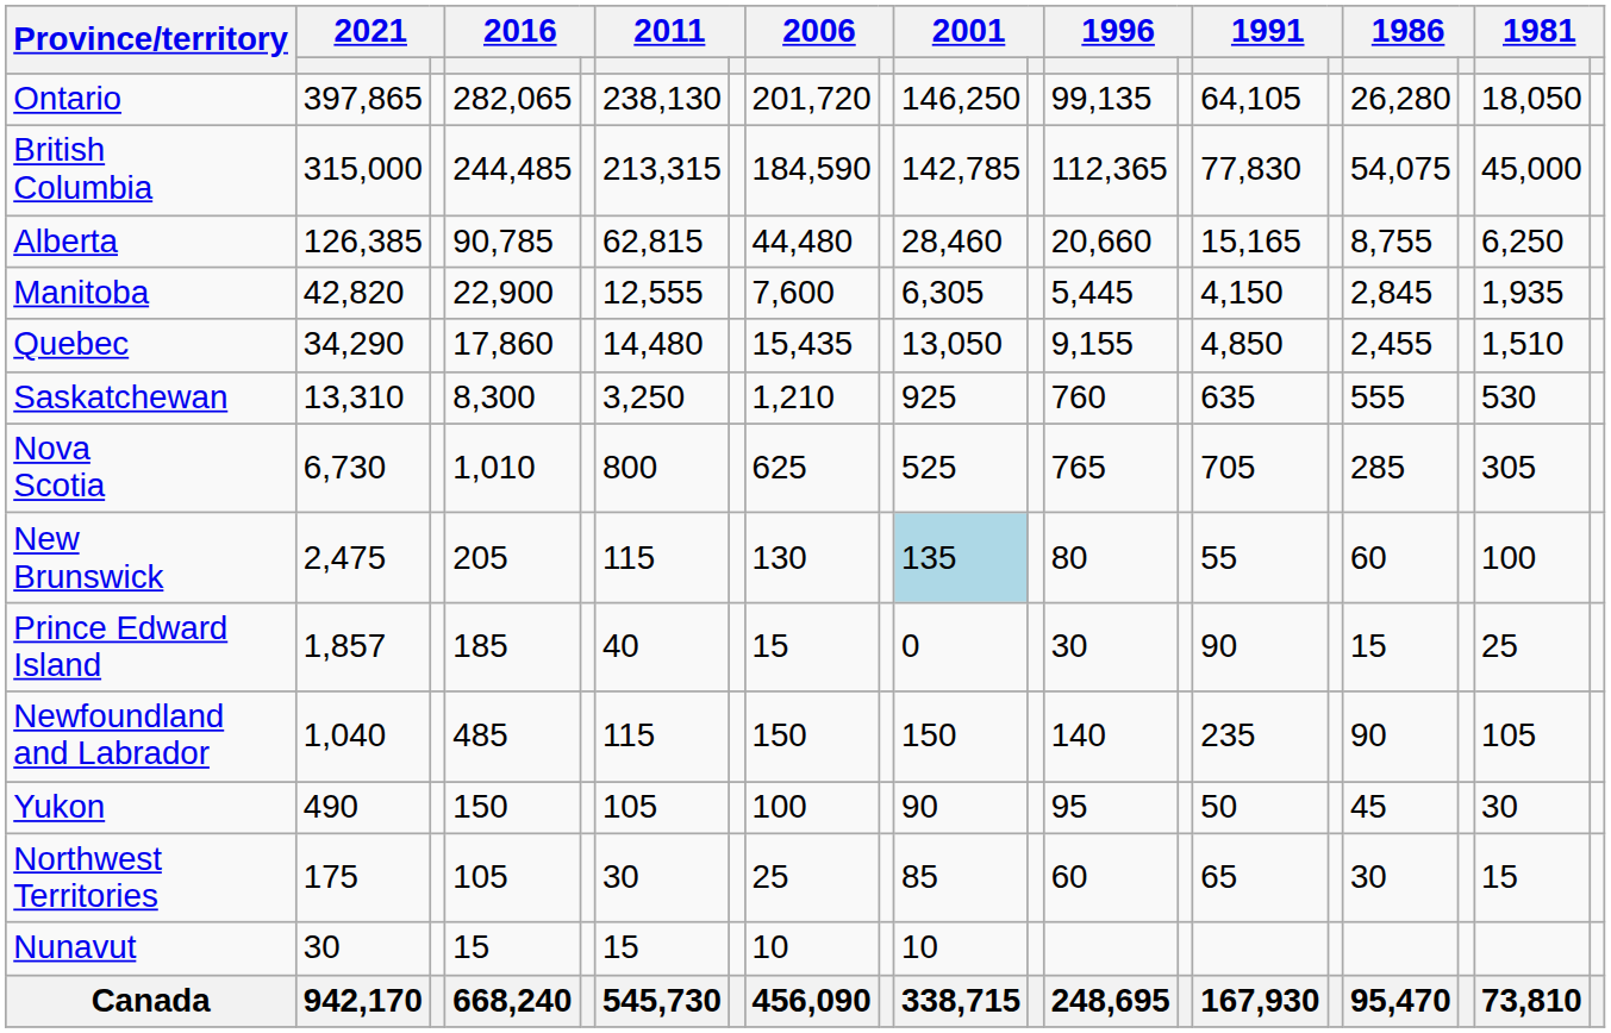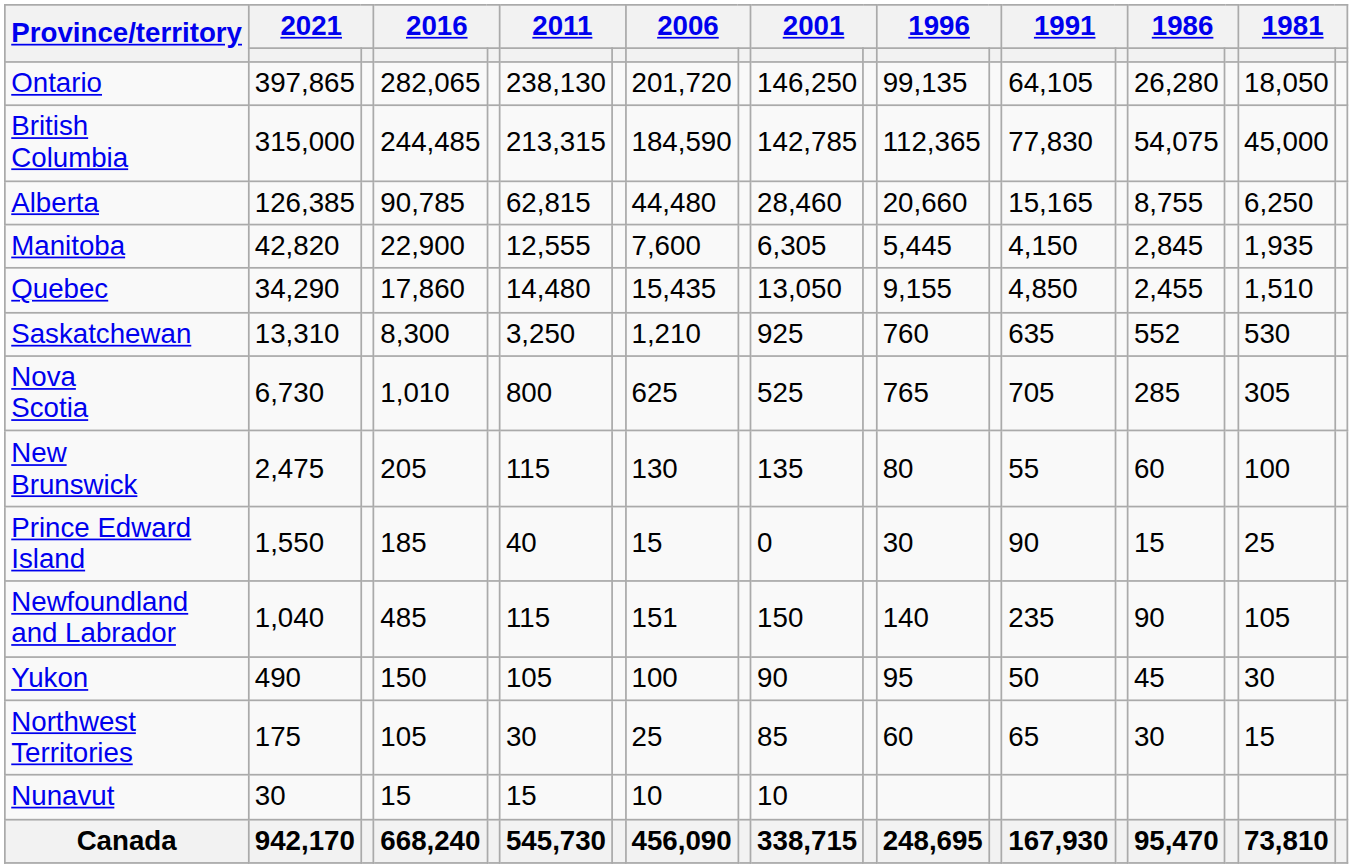Saskatchewan | column 16: 555 -> 552
New Brunswick | column 10: lightblue background -> no background
Prince Edward Island | column 2: 1,857 -> 1,550
Newfoundland and Labrador | column 8: 150 -> 151
